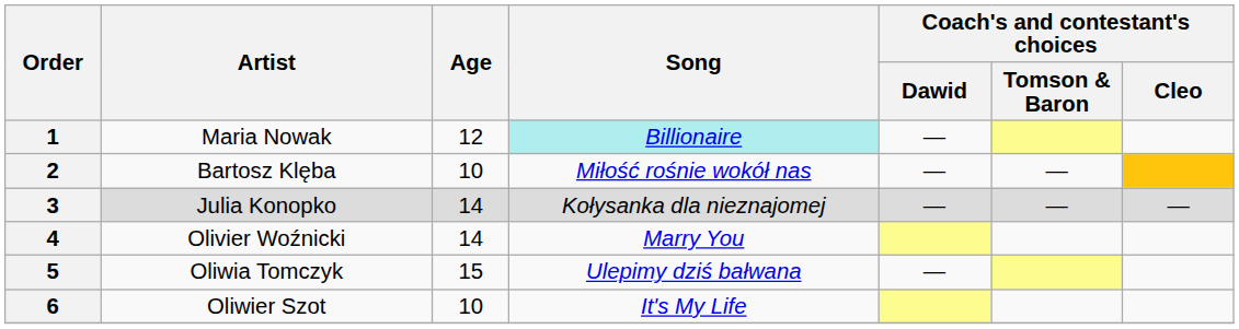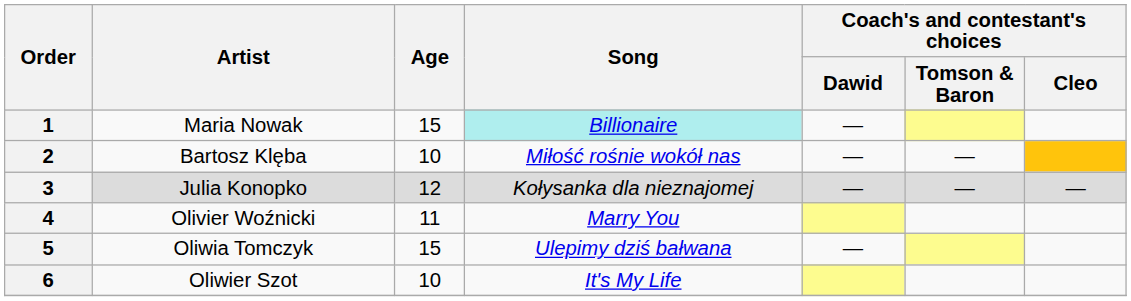1 | Age: 12 -> 15
3 | Age: 14 -> 12
4 | Age: 14 -> 11
